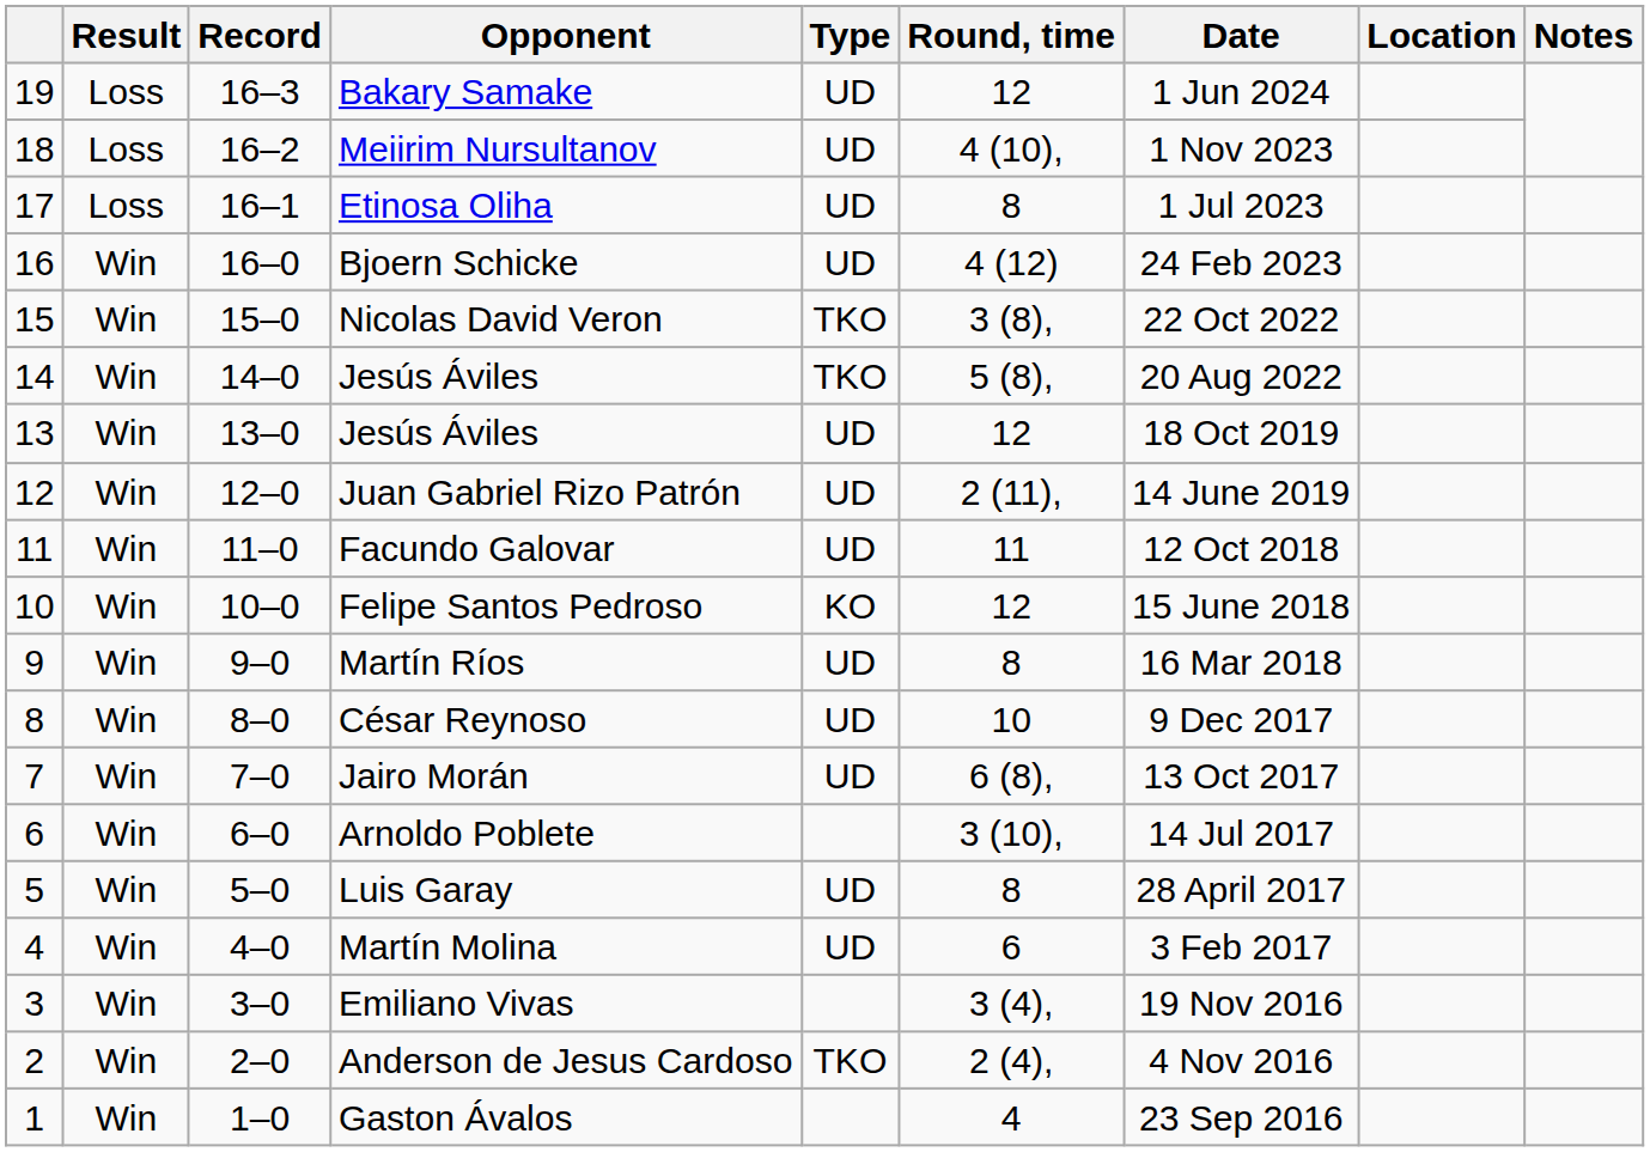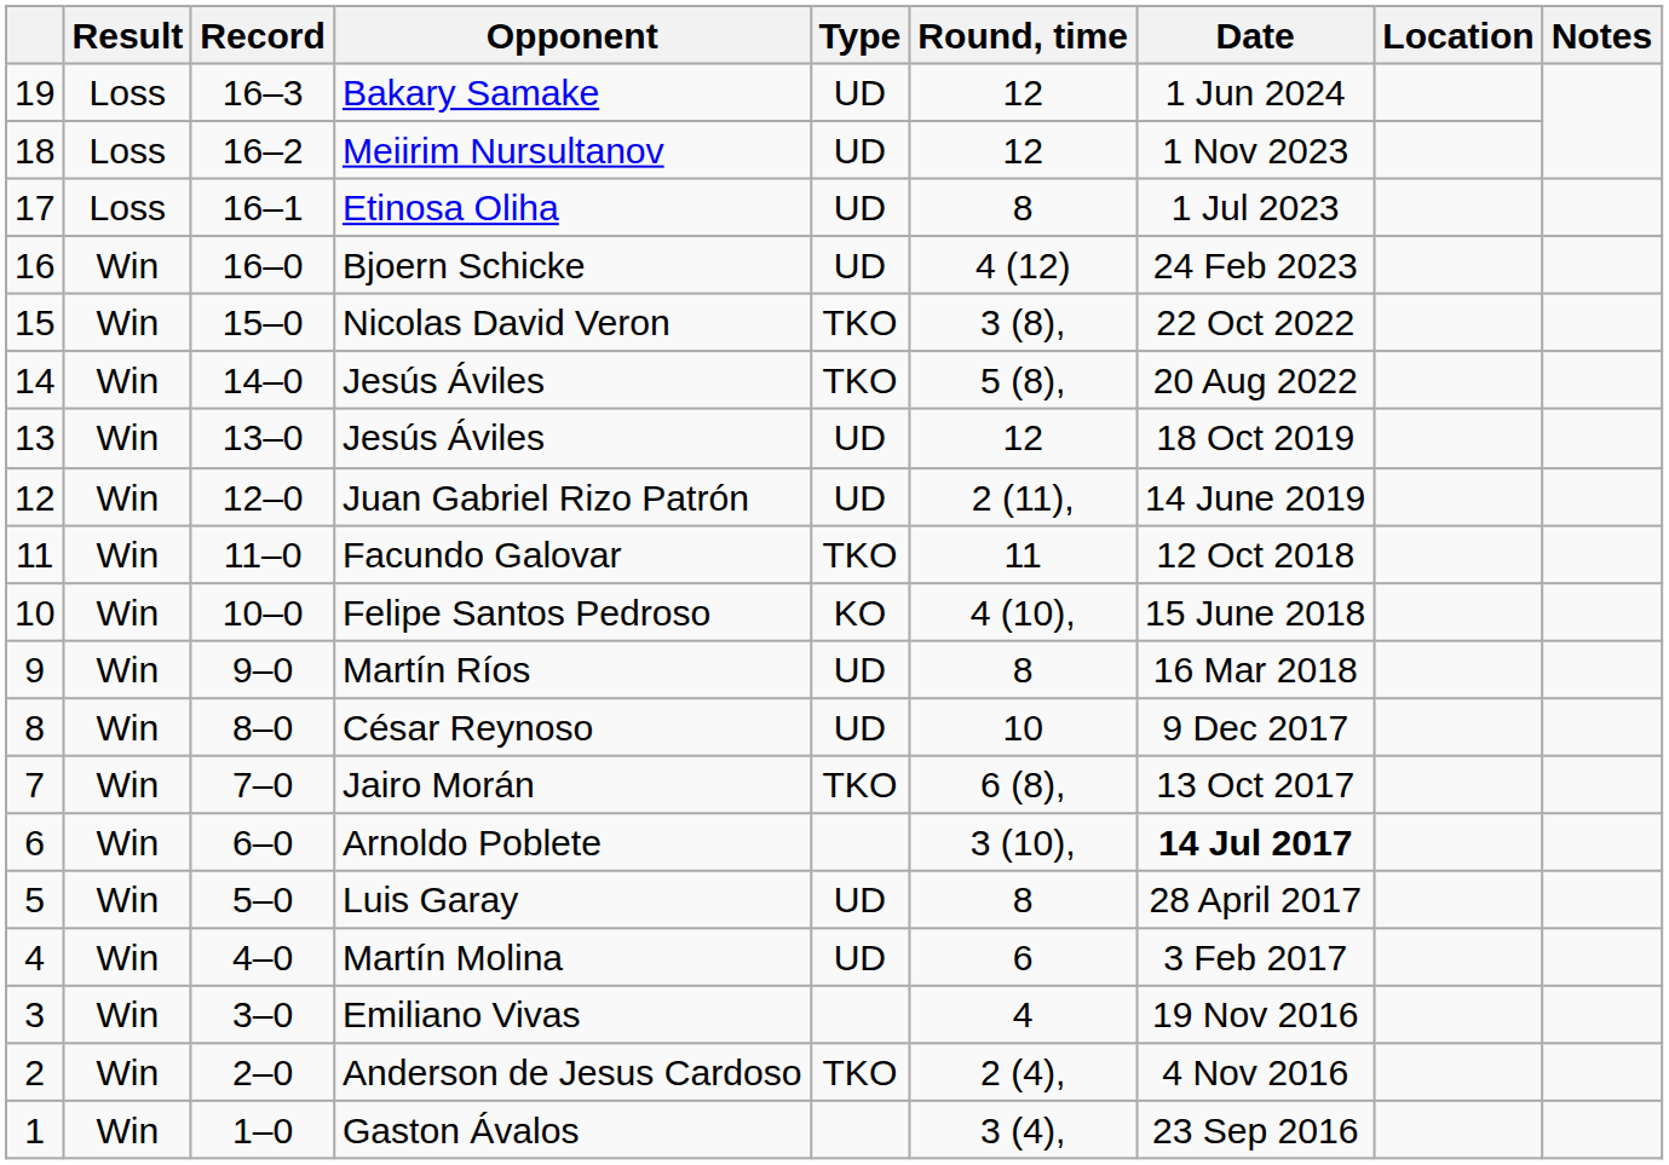Meiirim Nursultanov | Round, time: 4 (10), -> 12
Facundo Galovar | Type: UD -> TKO
Felipe Santos Pedroso | Round, time: 12 -> 4 (10),
Jairo Morán | Type: UD -> TKO
Arnoldo Poblete | Date: normal -> bold
Emiliano Vivas | Round, time: 3 (4), -> 4
Gaston Ávalos | Round, time: 4 -> 3 (4),
